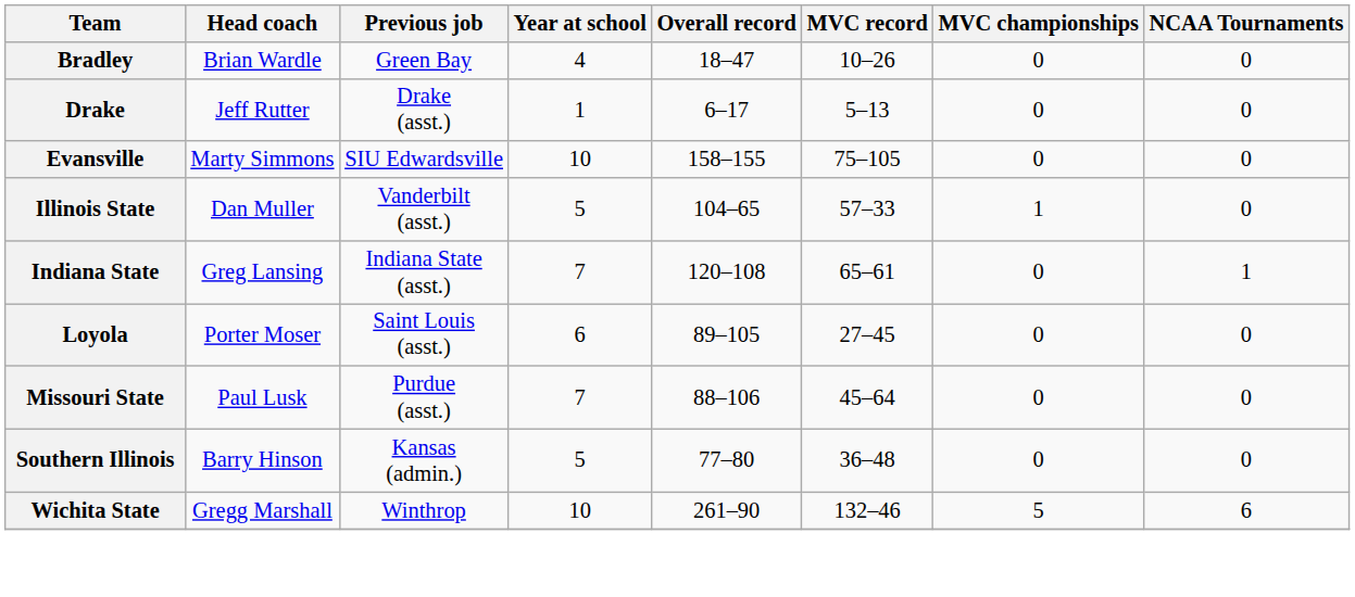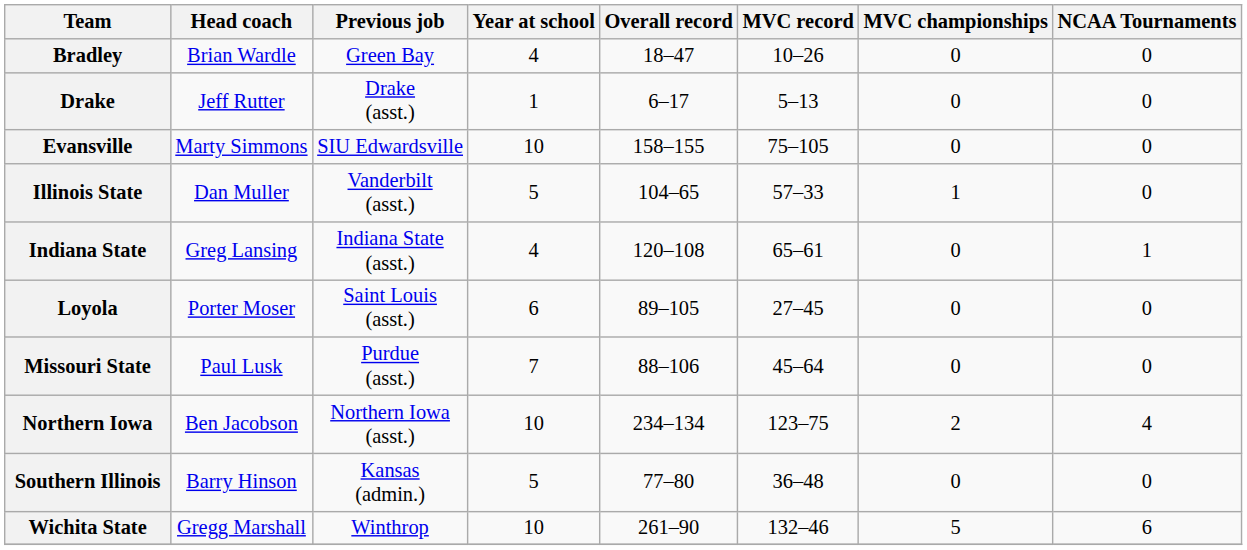Indiana State | Year at school: 7 -> 4
+ row: Northern Iowa | Ben Jacobson | Northern Iowa (asst.) | 10 | 234–134 | 123–75 | 2 | 4
